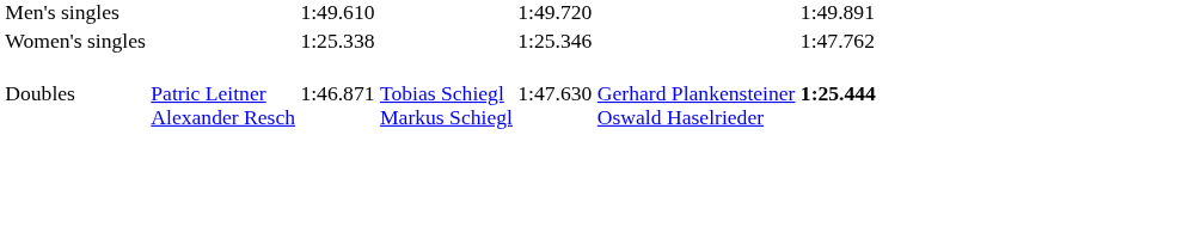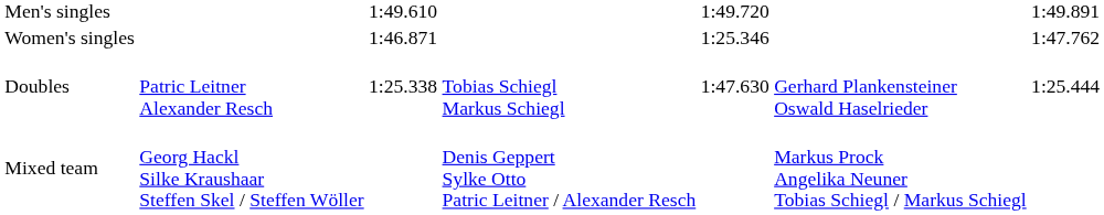Women's singles | column 3: 1:25.338 -> 1:46.871
Doubles | column 3: 1:46.871 -> 1:25.338
Doubles | column 7: bold -> normal
+ row: Mixed team | Georg Hackl Silke Kraushaar Steffen Skel / Steffen Wöller | Denis Geppert Sylke Otto Patric Leitner / Alexander Resch | Markus Prock Angelika Neuner Tobias Schiegl / Markus Schiegl
